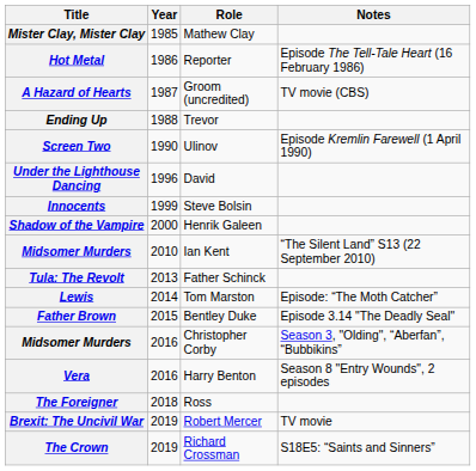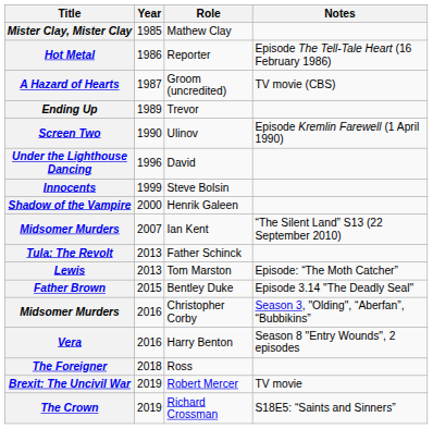Ending Up | Year: 1988 -> 1989
Midsomer Murders / Ian Kent | Year: 2010 -> 2007
Lewis | Year: 2014 -> 2013
